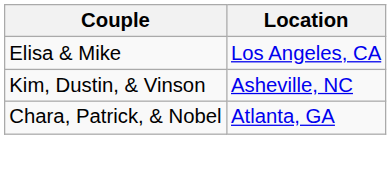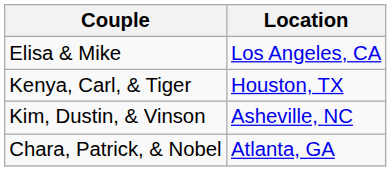+ row: Kenya, Carl, & Tiger | Houston, TX
